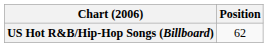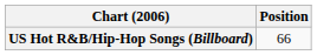US Hot R&B/Hip-Hop Songs (Billboard) | Position: 62 -> 66
